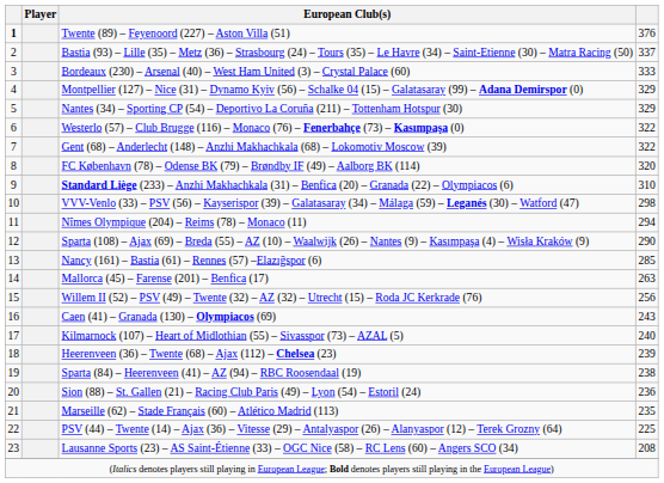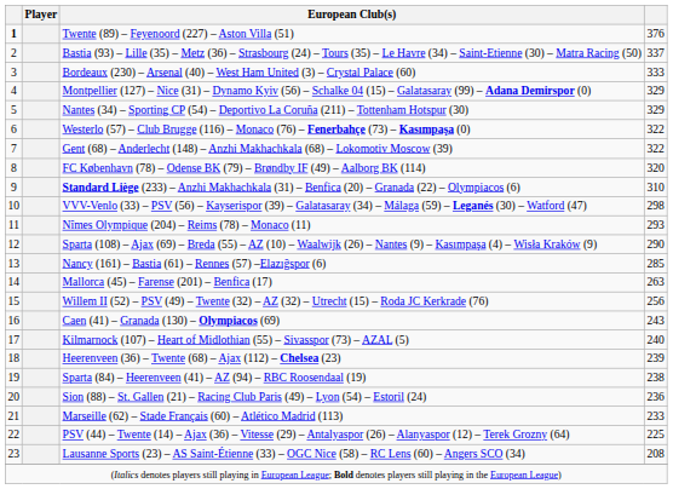Nîmes Olympique (204) – Reims (78) – Monaco (11) | column 4: 294 -> 293
Marseille (62) – Stade Français (60) – Atlético Madrid (113) | column 4: 235 -> 233
